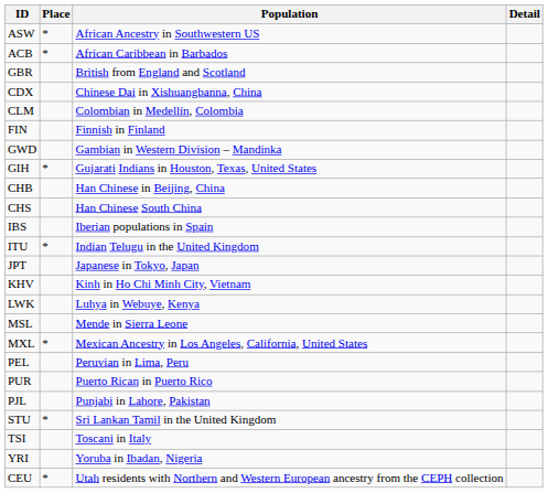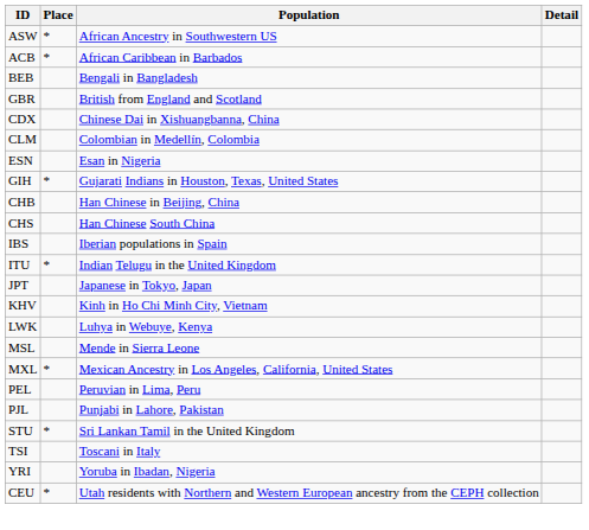+ row: BEB | Bengali in Bangladesh
+ row: ESN | Esan in Nigeria
- row: FIN | Finnish in Finland
- row: GWD | Gambian in Western Division – Mandinka
- row: PUR | Puerto Rican in Puerto Rico
